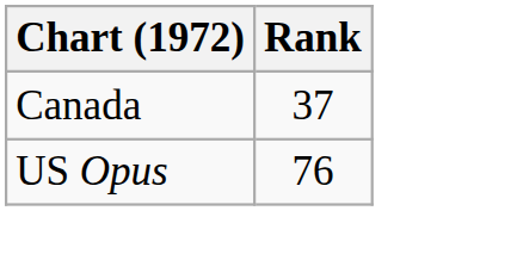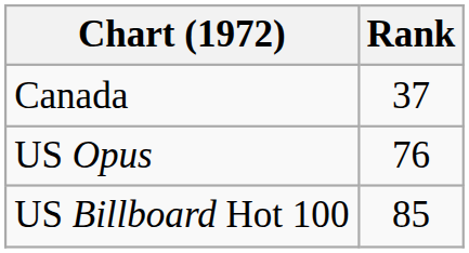+ row: US Billboard Hot 100 | 85
